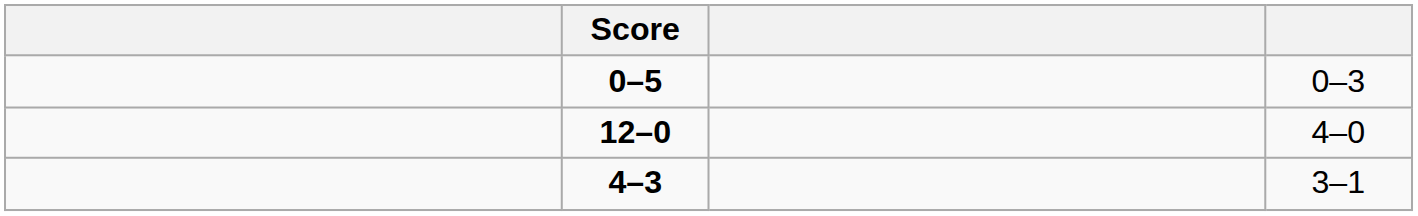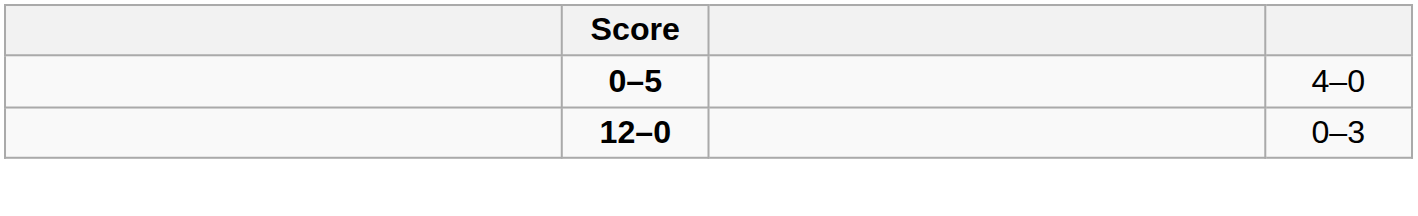0–5 | column 4: 0–3 -> 4–0
12–0 | column 4: 4–0 -> 0–3
- row: 4–3 | 3–1
